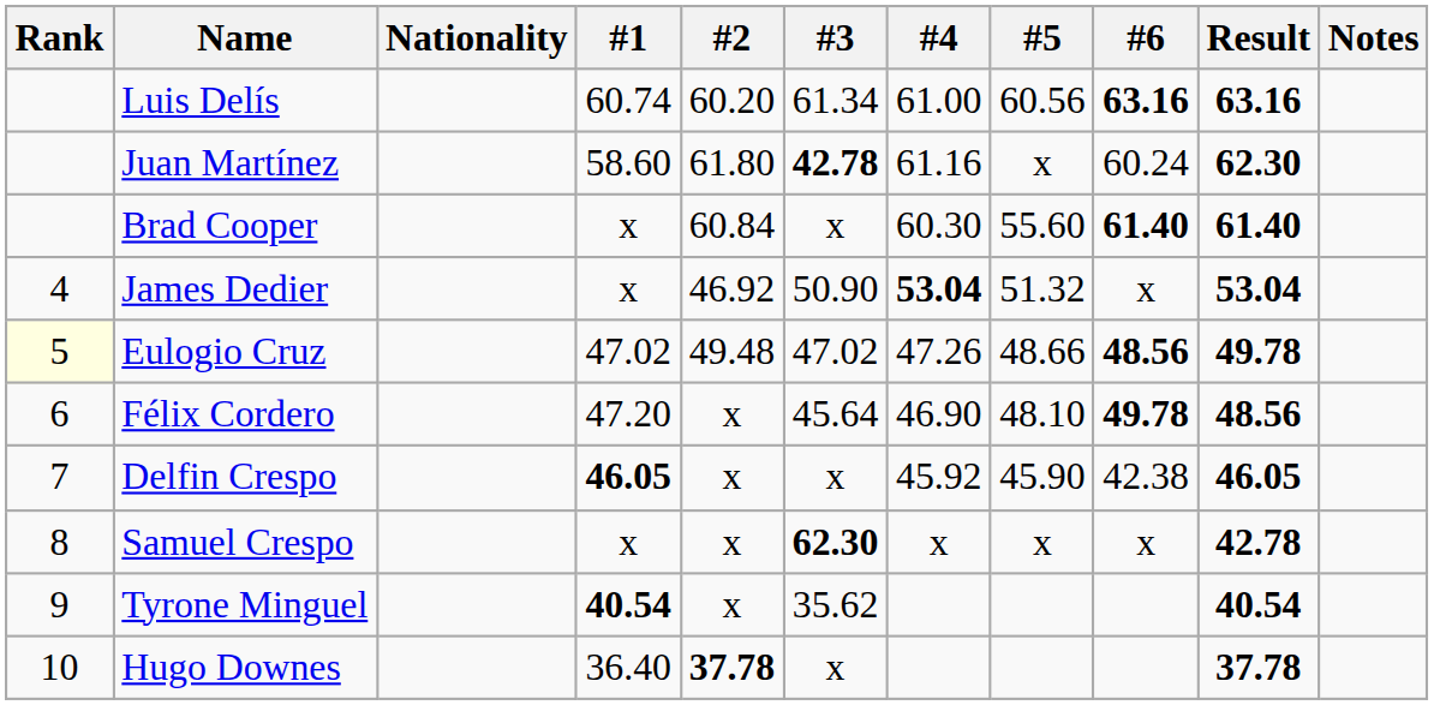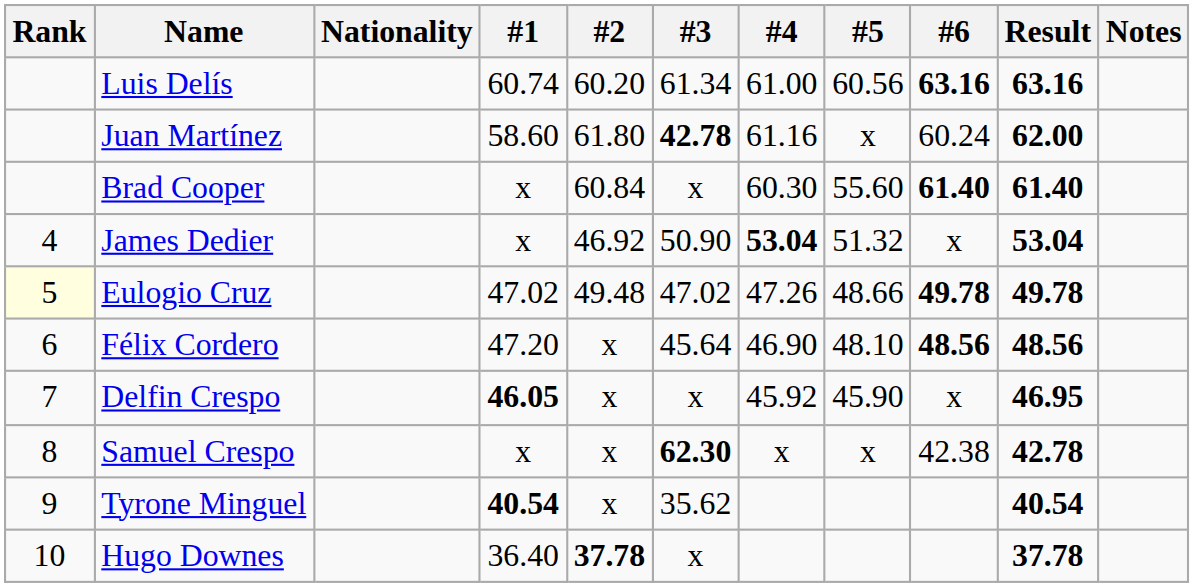Juan Martínez | Result: 62.30 -> 62.00
Eulogio Cruz | #6: 48.56 -> 49.78
Félix Cordero | #6: 49.78 -> 48.56
Delfin Crespo | #6: 42.38 -> x
Delfin Crespo | Result: 46.05 -> 46.95
Samuel Crespo | #6: x -> 42.38
